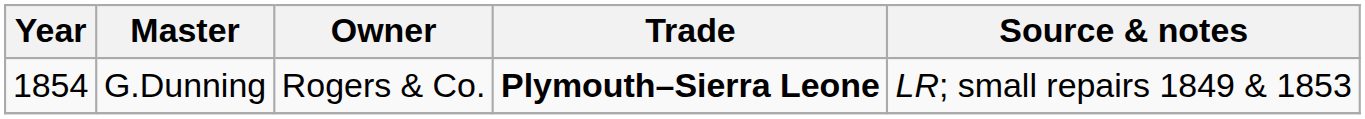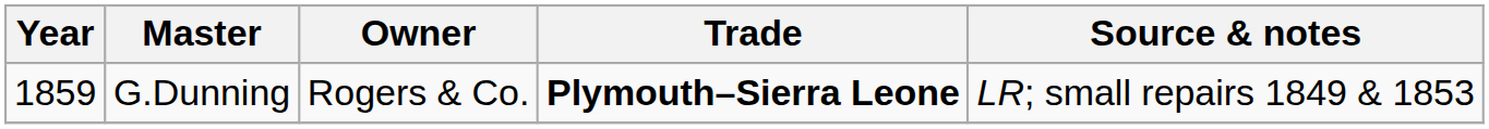G.Dunning | Year: 1854 -> 1859
